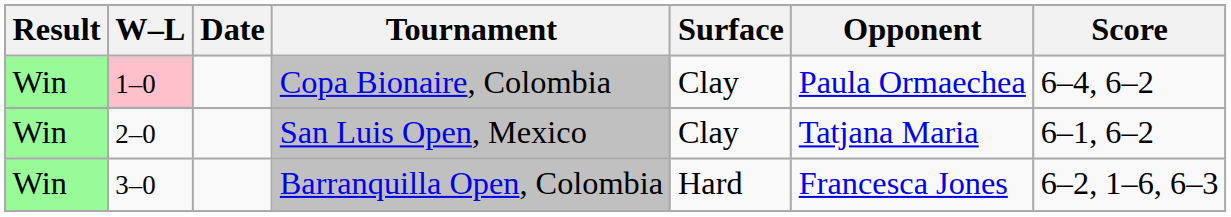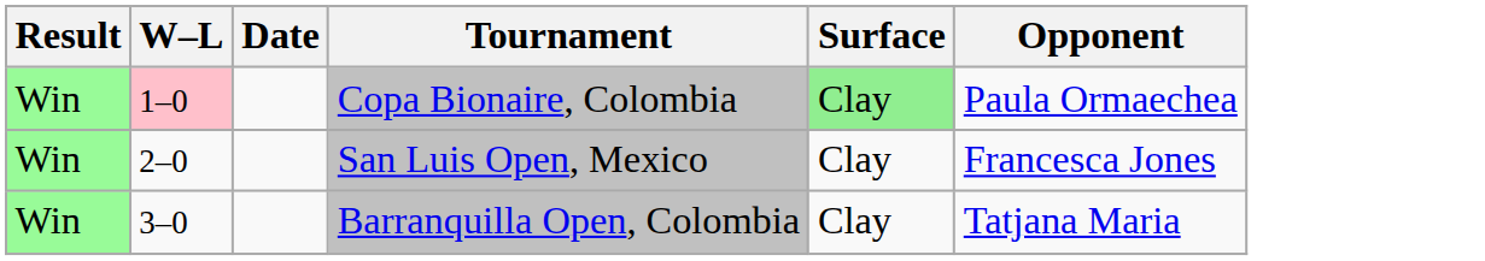- column: Score | 6–4, 6–2 | 6–1, 6–2 | 6–2, 1–6, 6–3
Copa Bionaire, Colombia | Surface: no background -> lightgreen background
San Luis Open, Mexico | Opponent: Tatjana Maria -> Francesca Jones
Barranquilla Open, Colombia | Surface: Hard -> Clay
Barranquilla Open, Colombia | Opponent: Francesca Jones -> Tatjana Maria
